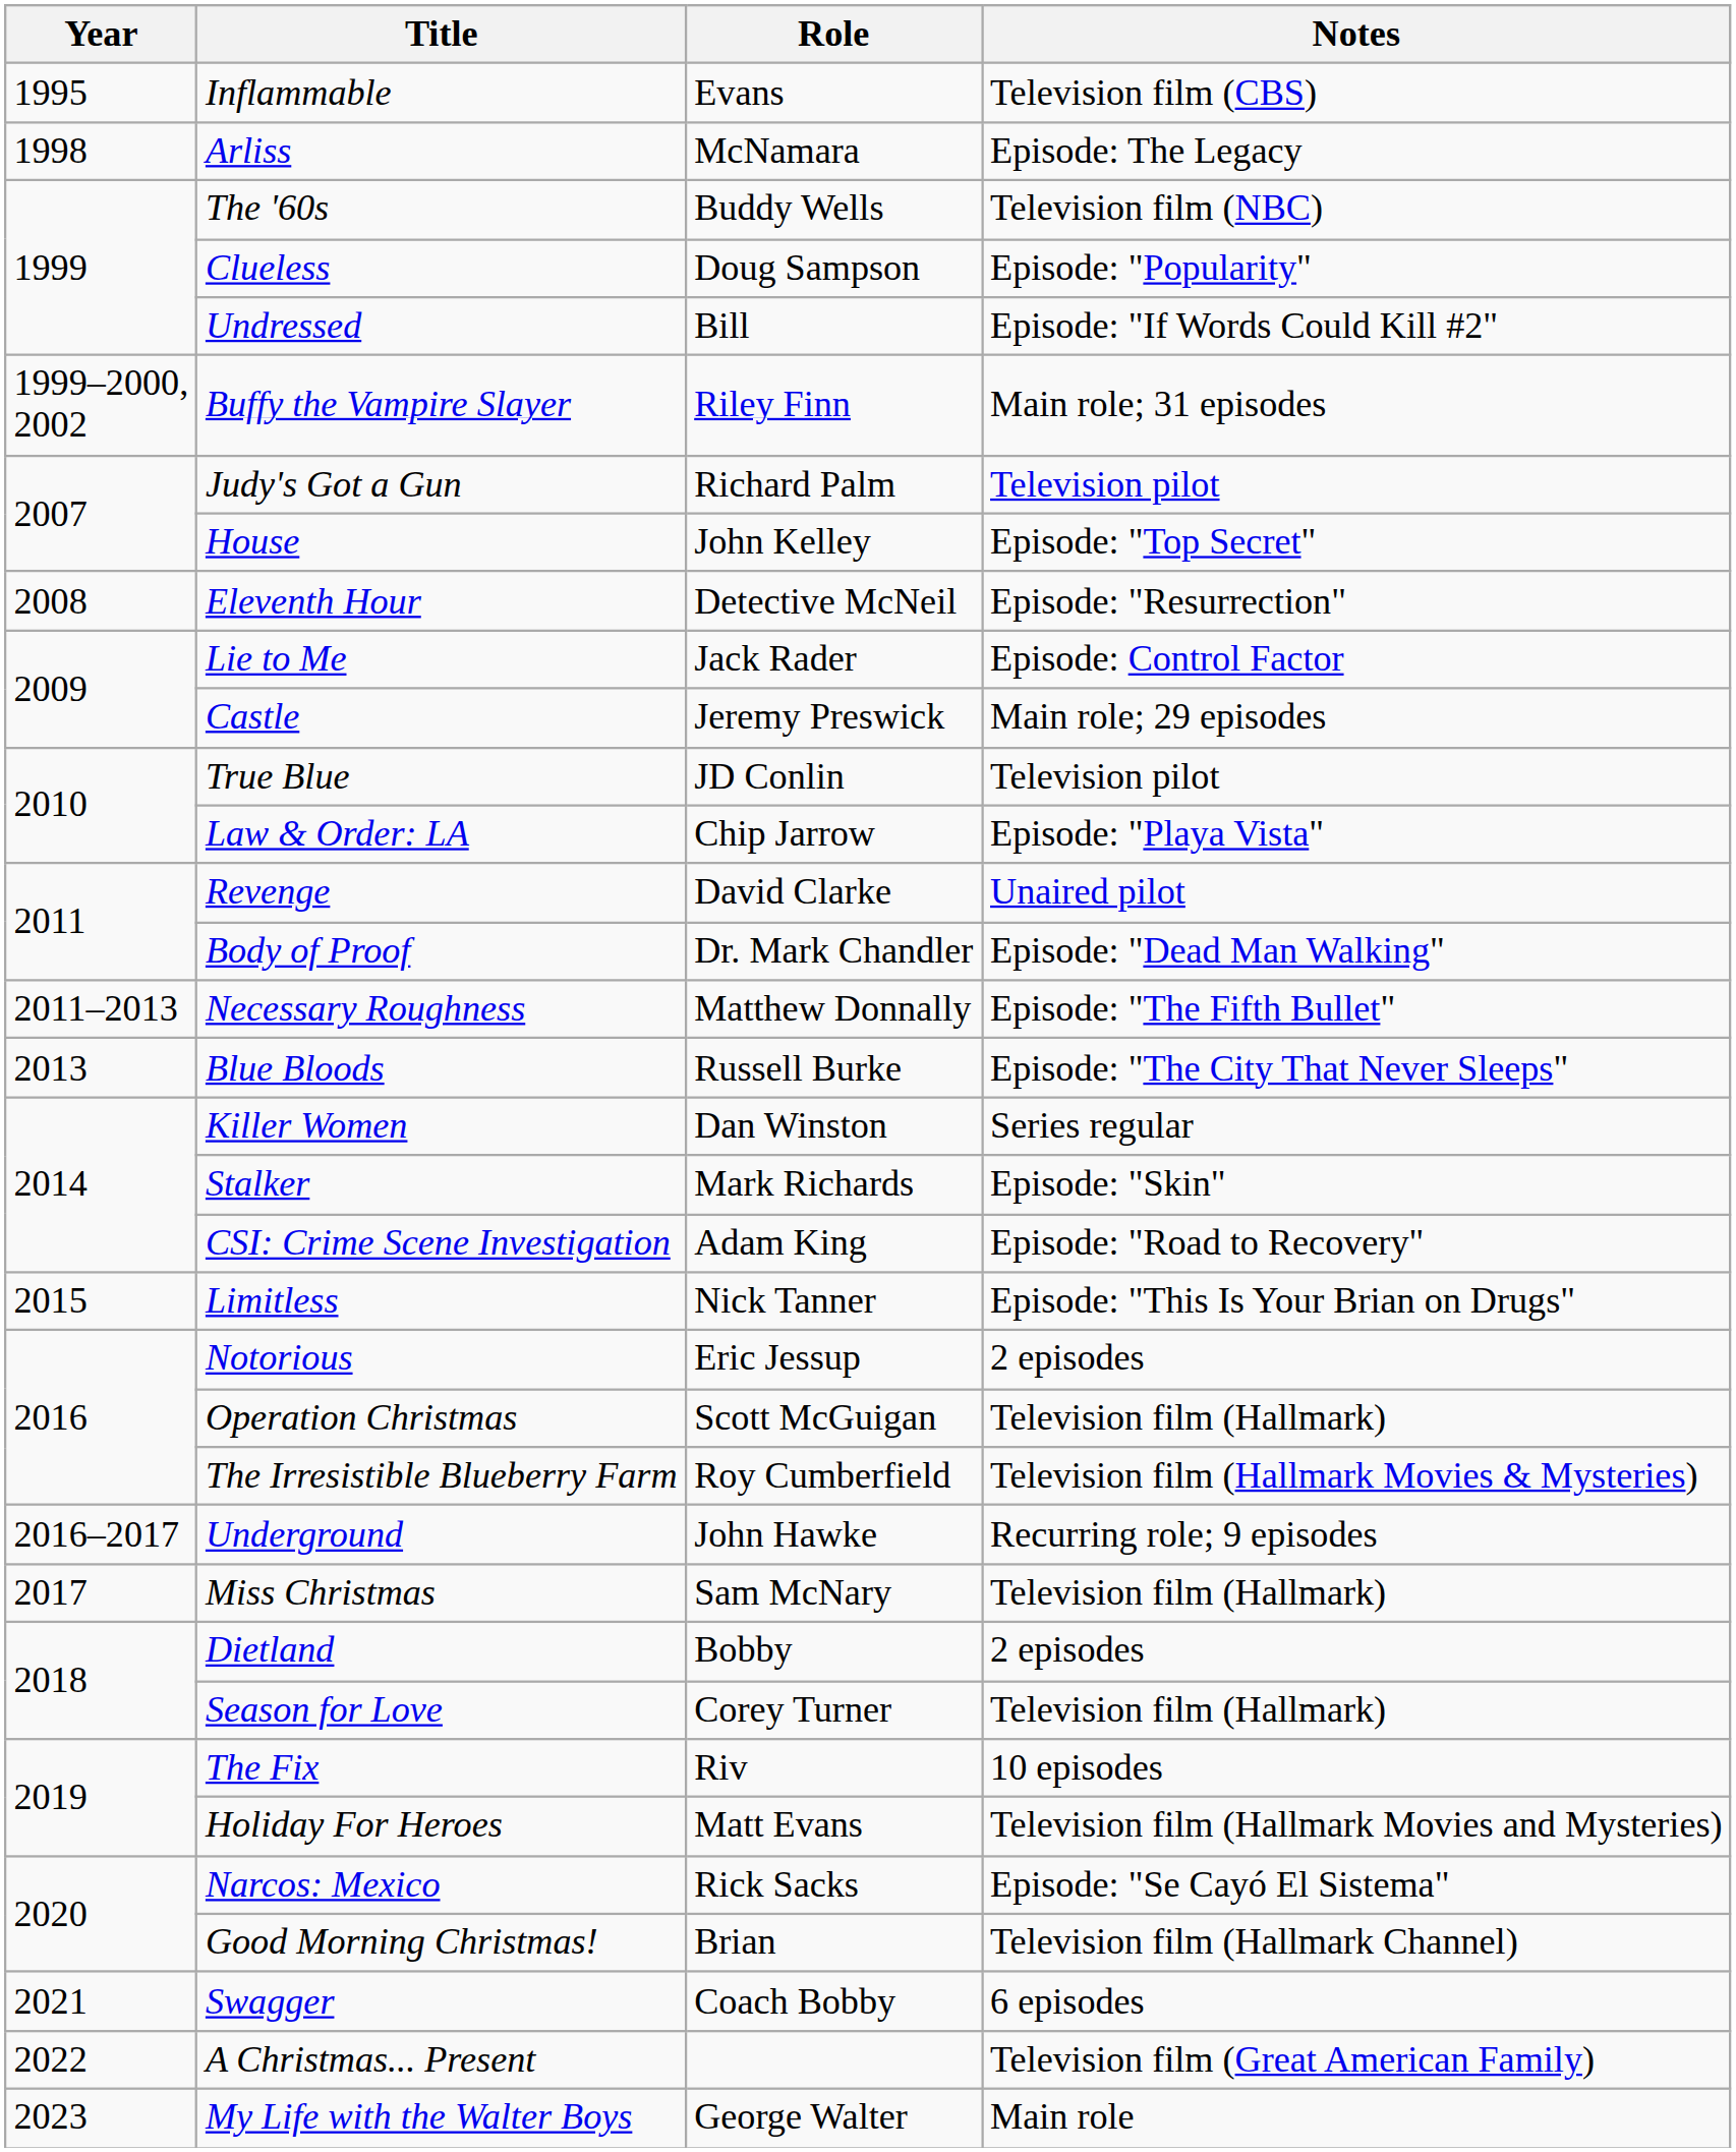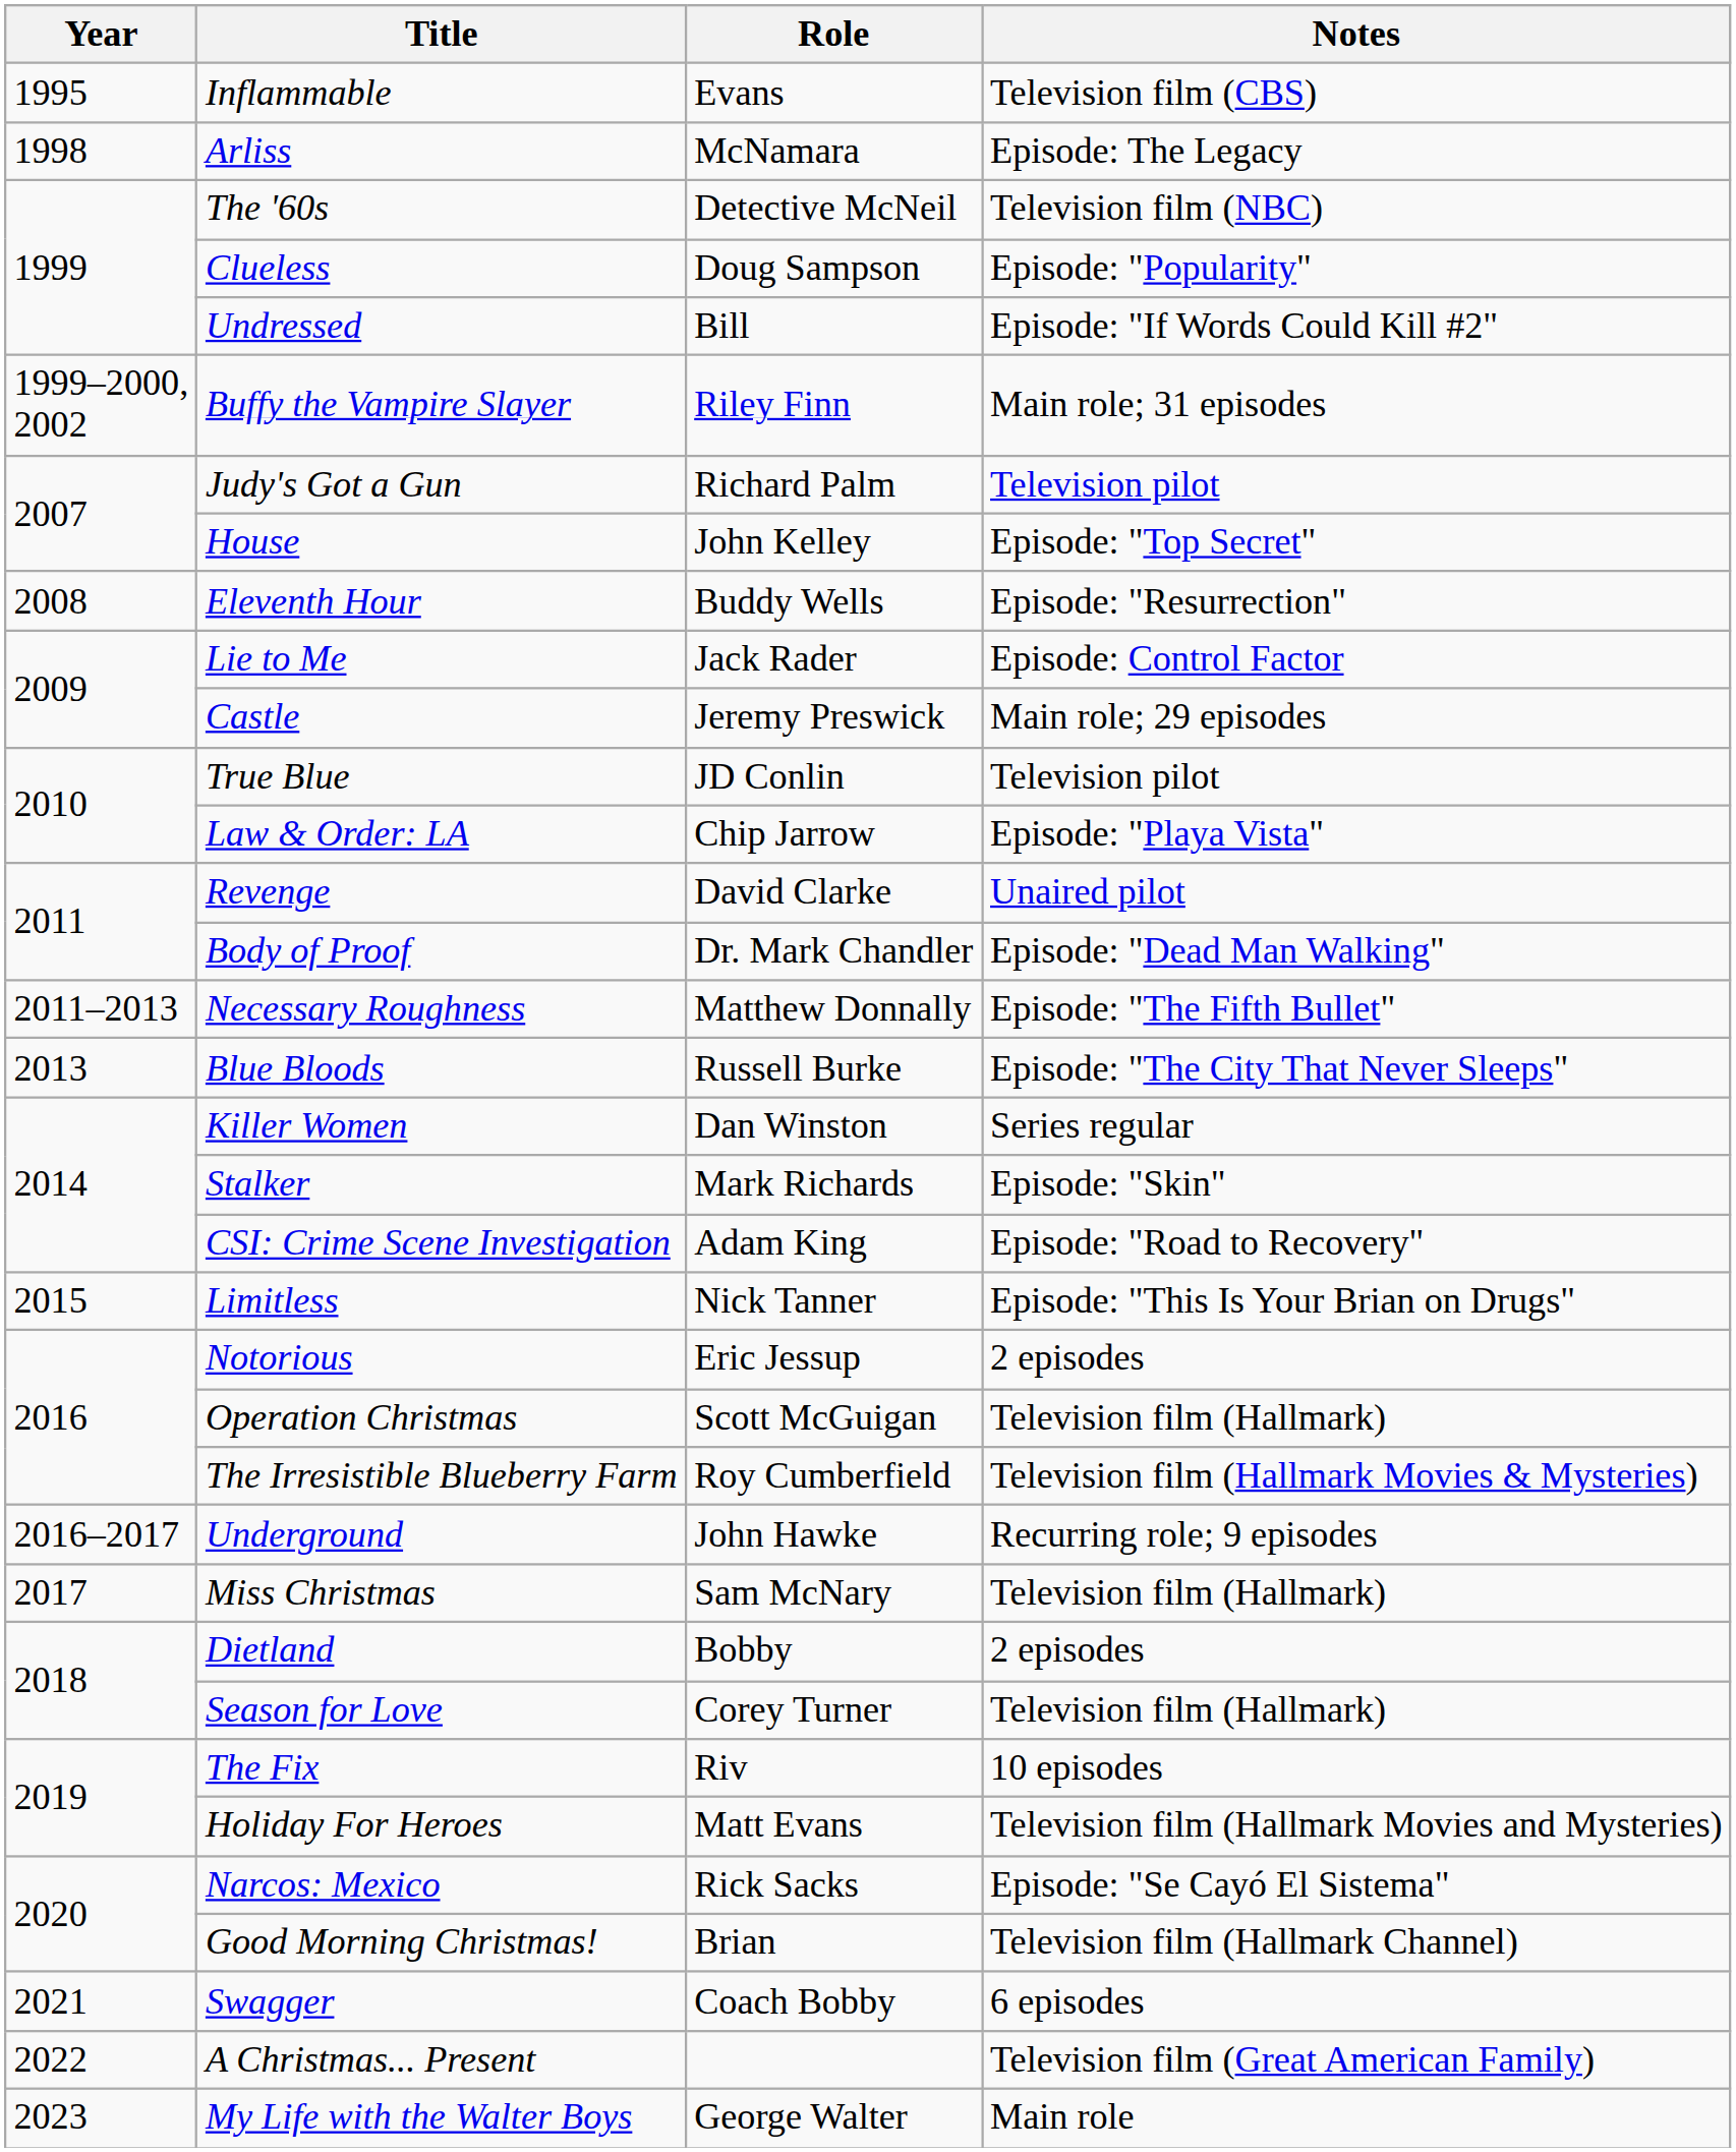The '60s | Role: Buddy Wells -> Detective McNeil
Eleventh Hour | Role: Detective McNeil -> Buddy Wells
